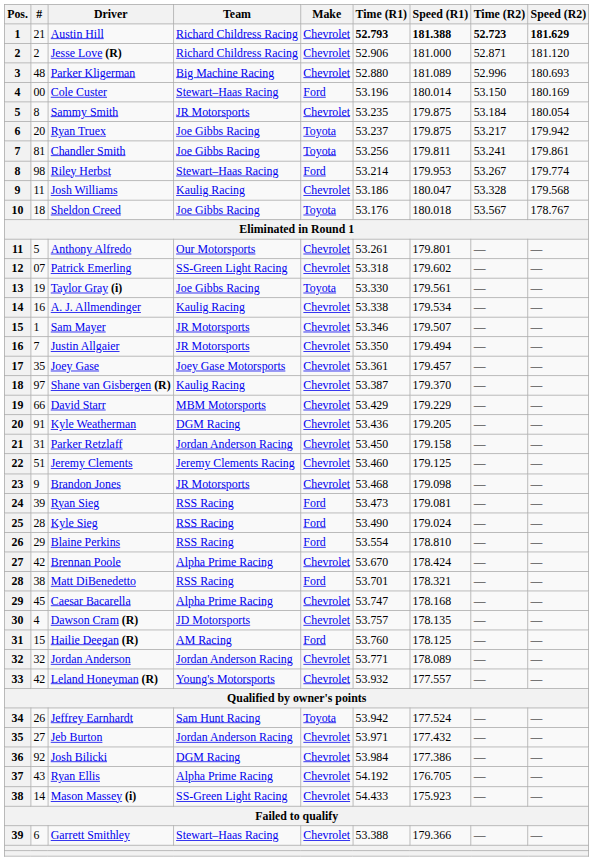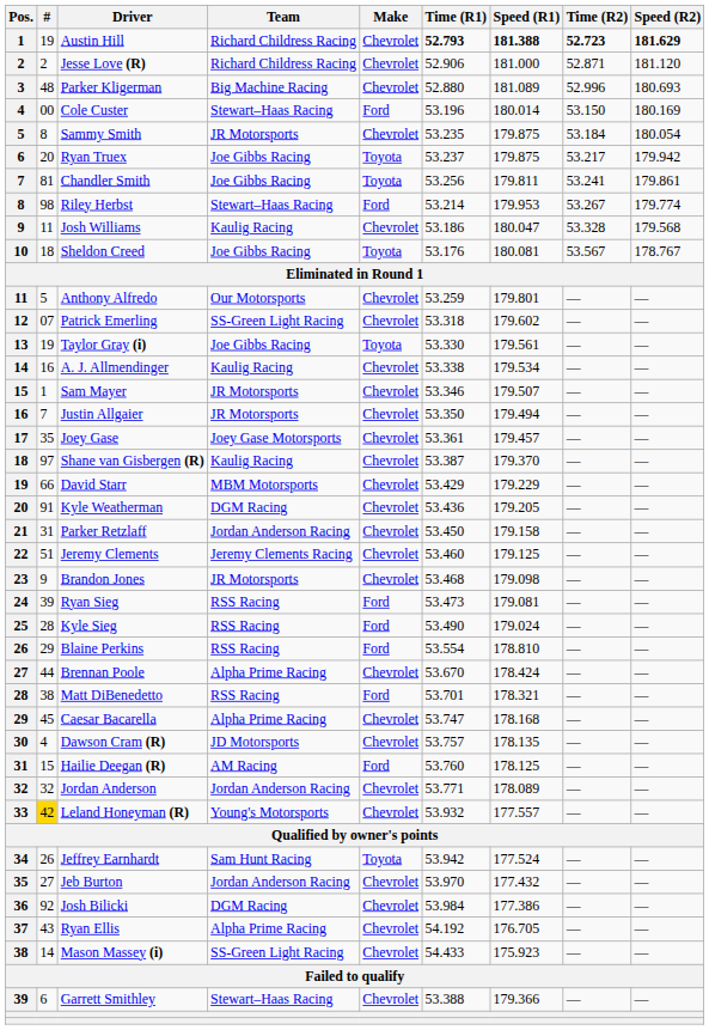Austin Hill | #: 21 -> 19
Sheldon Creed | Speed (R1): 180.018 -> 180.081
Anthony Alfredo | Time (R1): 53.261 -> 53.259
Brennan Poole | #: 42 -> 44
Leland Honeyman (R) | #: no background -> gold background
Jeb Burton | Time (R1): 53.971 -> 53.970
